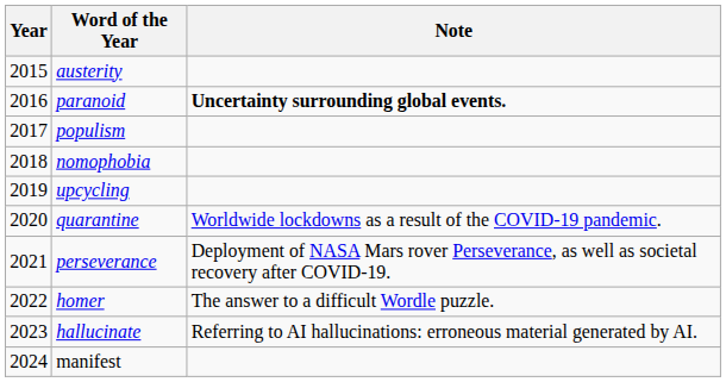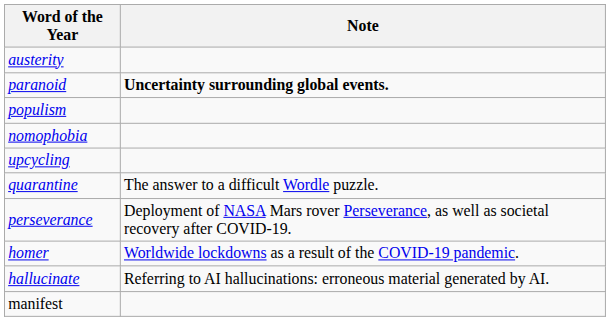- column: Year | 2015 | 2016 | 2017 | 2018 | 2019 | 2020 | 2021 | 2022 | 2023 | 2024
quarantine | Note: Worldwide lockdowns as a result of the COVID-19 pandemic. -> The answer to a difficult Wordle puzzle.
homer | Note: The answer to a difficult Wordle puzzle. -> Worldwide lockdowns as a result of the COVID-19 pandemic.
